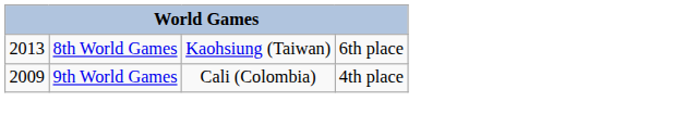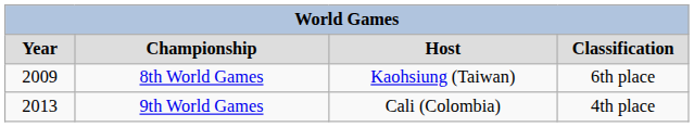+ row: Year | Championship | Host | Classification
8th World Games | column 1: 2013 -> 2009
9th World Games | column 1: 2009 -> 2013
